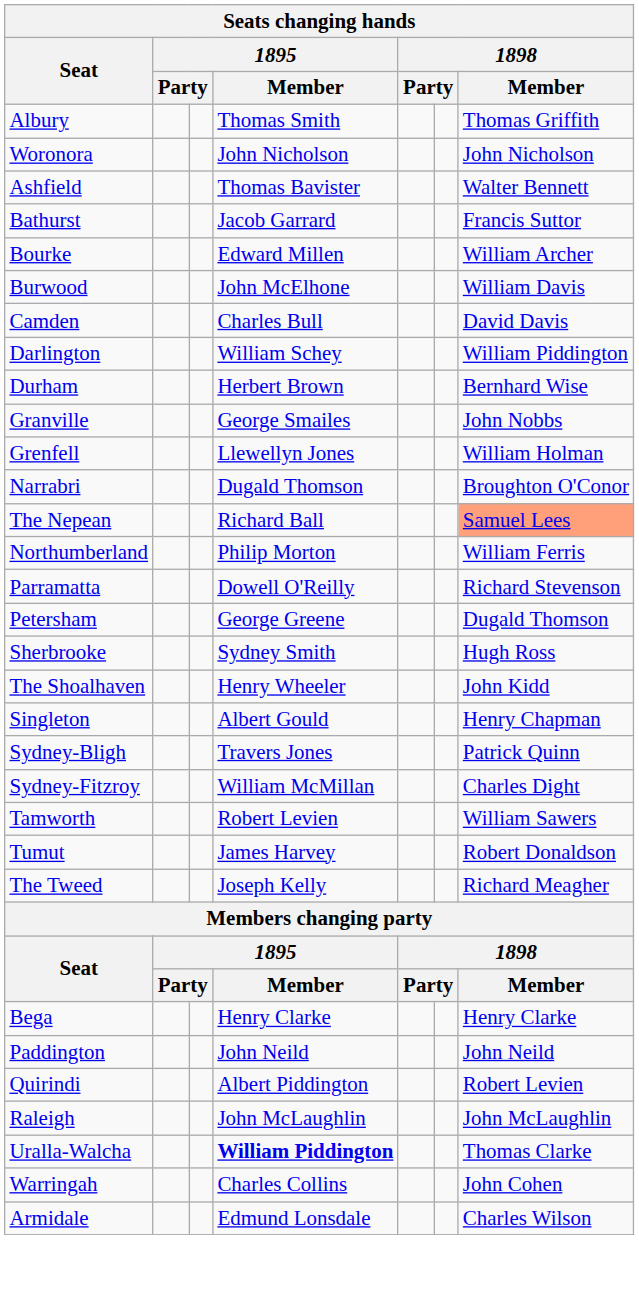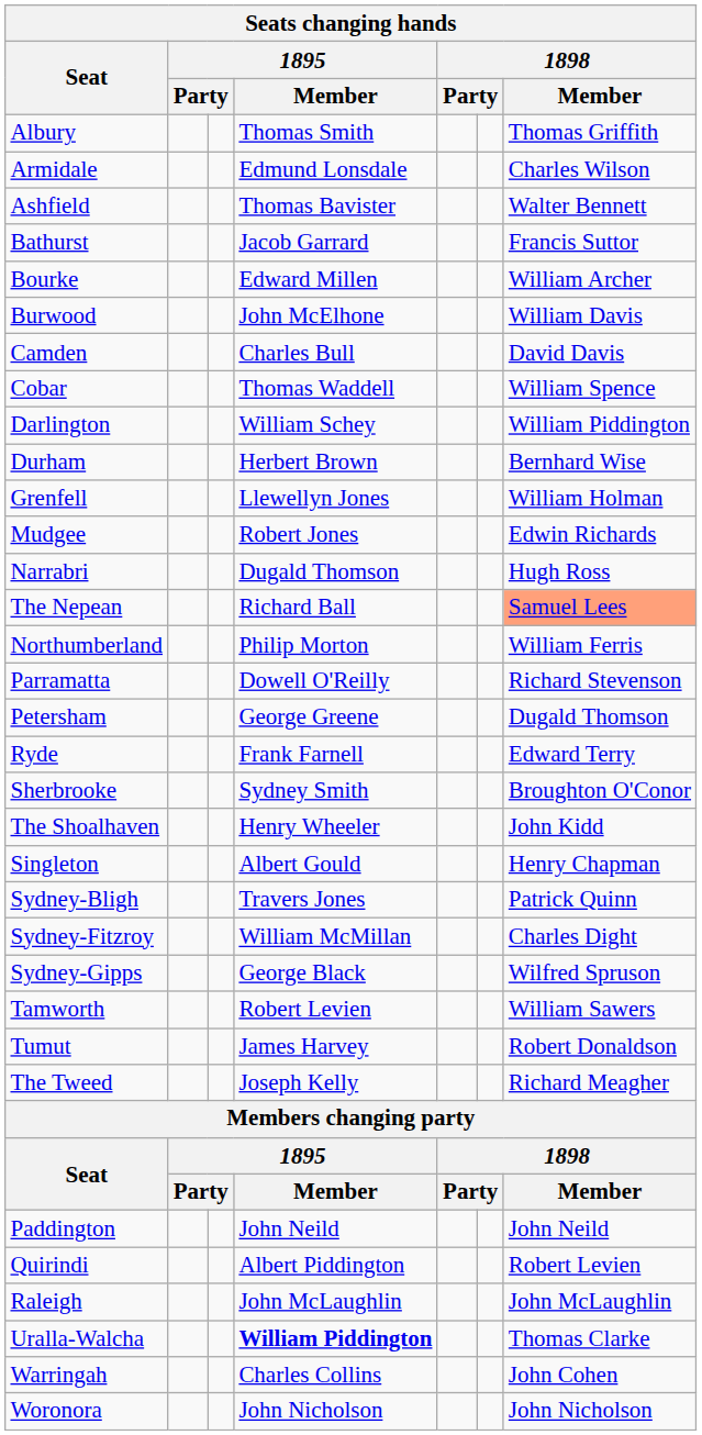rows swapped: Armidale <-> Woronora
+ row: Cobar | Thomas Waddell | William Spence
- row: Granville | George Smailes | John Nobbs
+ row: Mudgee | Robert Jones | Edwin Richards
Narrabri | 1898 / Member: Broughton O'Conor -> Hugh Ross
+ row: Ryde | Frank Farnell | Edward Terry
Sherbrooke | 1898 / Member: Hugh Ross -> Broughton O'Conor
+ row: Sydney-Gipps | George Black | Wilfred Spruson
- row: Bega | Henry Clarke | Henry Clarke
